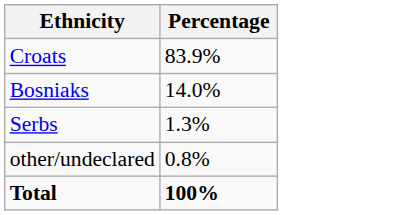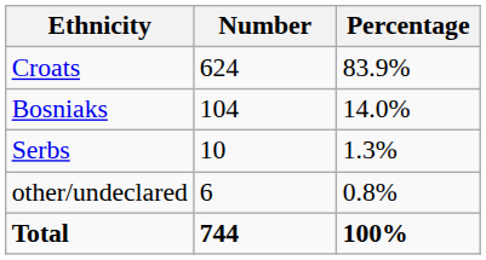+ column: Number | 624 | 104 | 10 | 6 | 744
